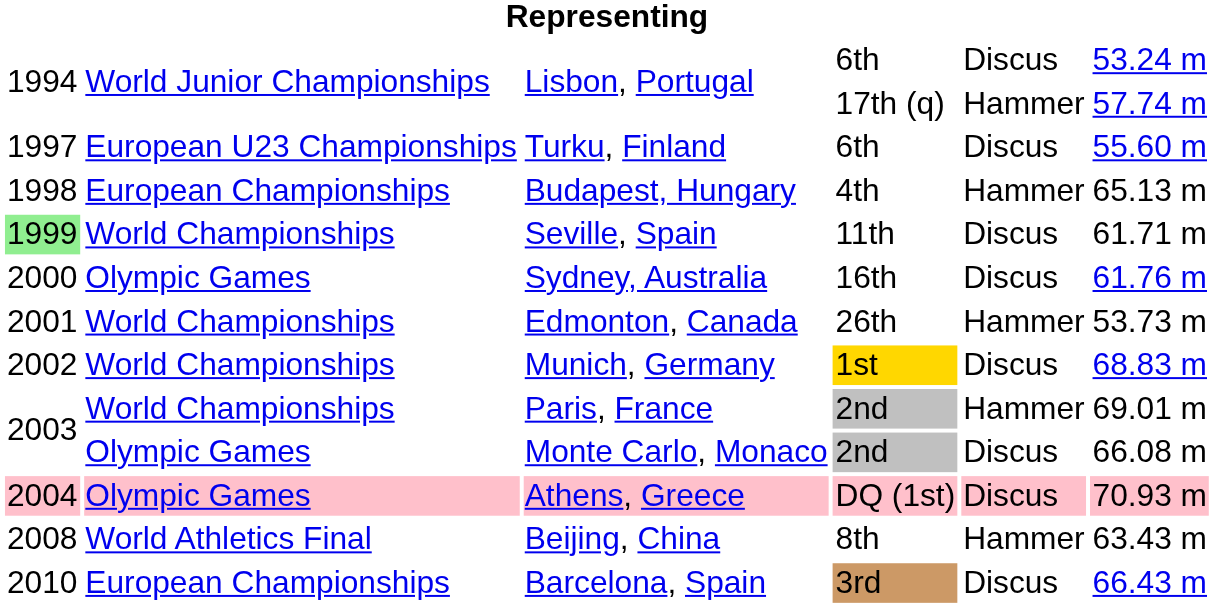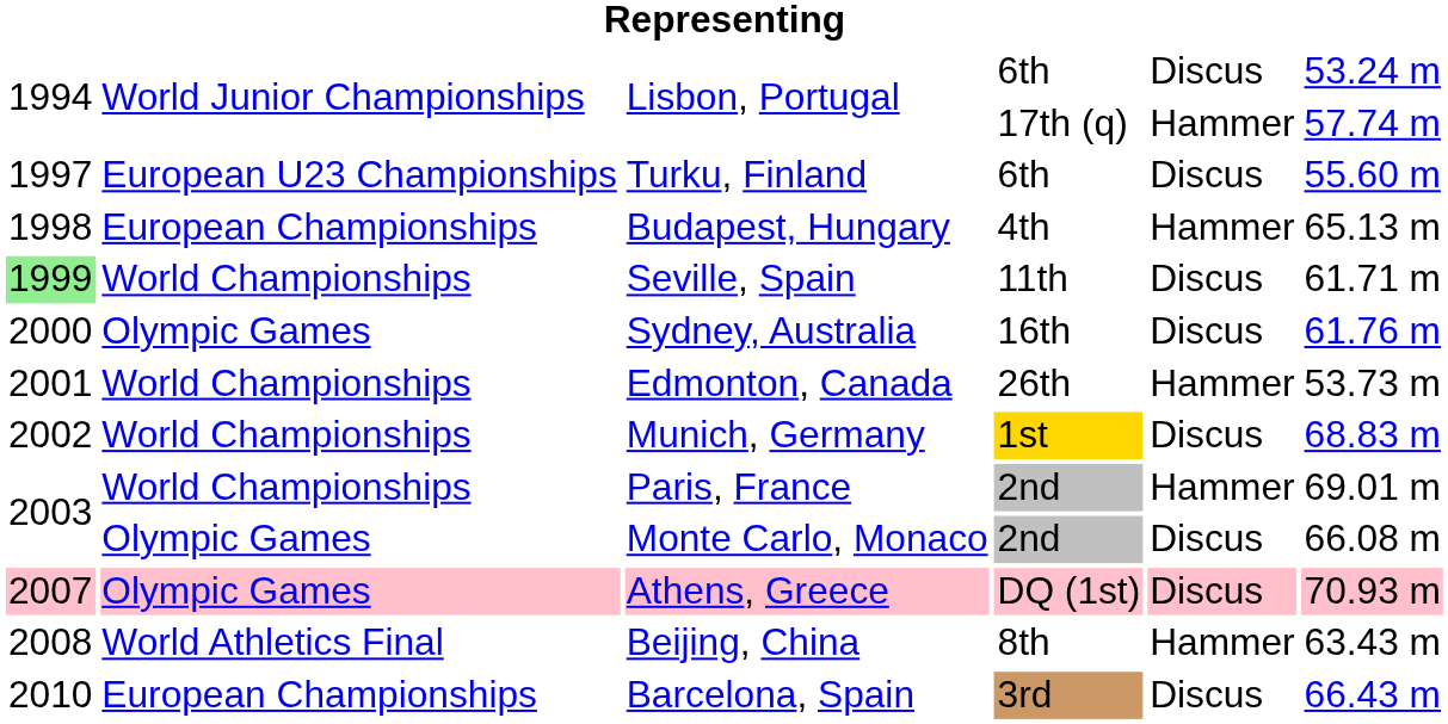Athens, Greece | column 1: 2004 -> 2007
